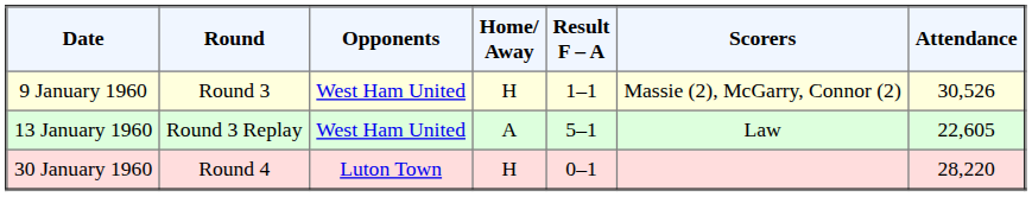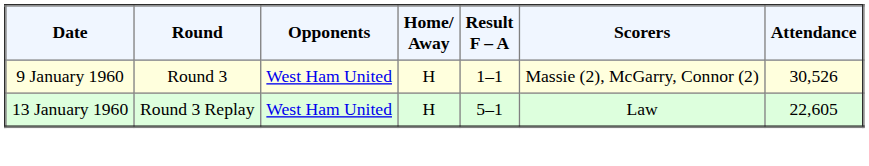13 January 1960 | Home/ Away: A -> H
- row: 30 January 1960 | Round 4 | Luton Town | H | 0–1 | 28,220
